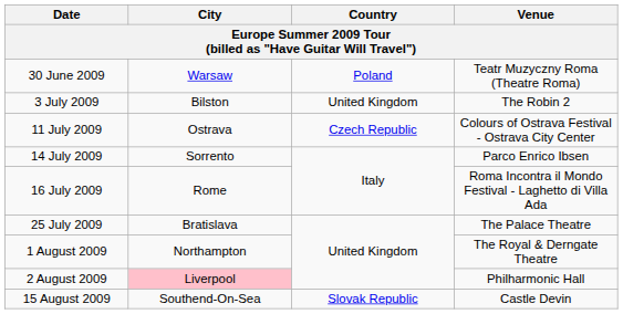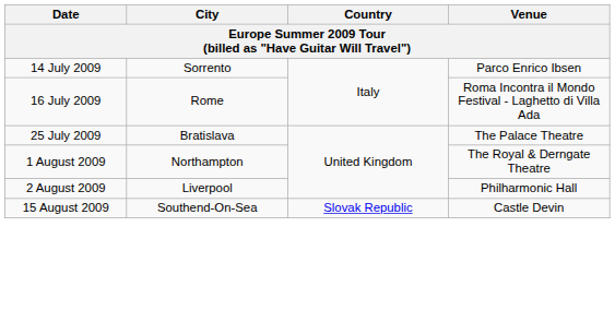- row: 30 June 2009 | Warsaw | Poland | Teatr Muzyczny Roma (Theatre Roma)
- row: 3 July 2009 | Bilston | United Kingdom | The Robin 2
- row: 11 July 2009 | Ostrava | Czech Republic | Colours of Ostrava Festival - Ostrava City Center
2 August 2009 | City: pink background -> no background
